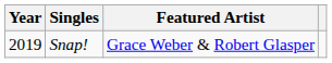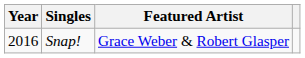Snap! | Year: 2019 -> 2016
